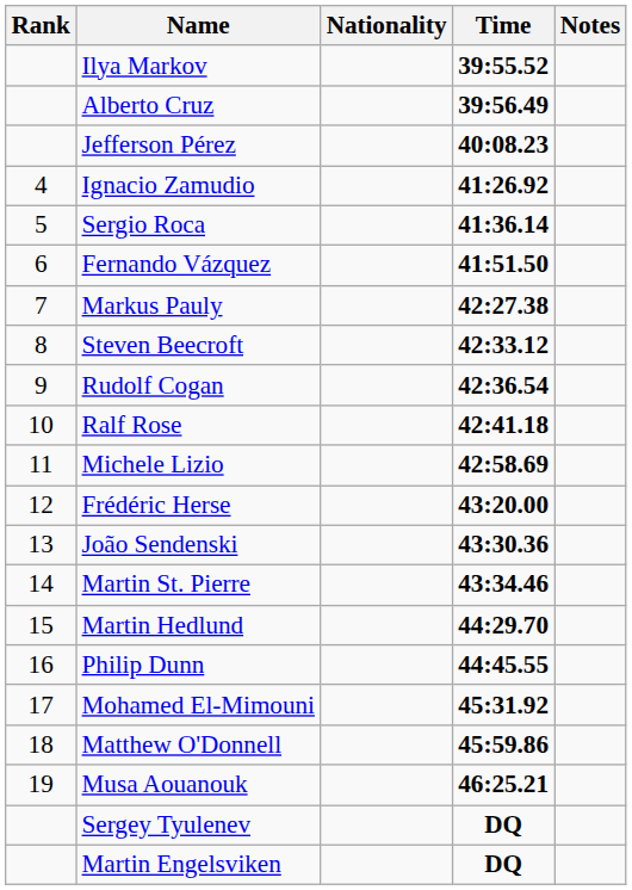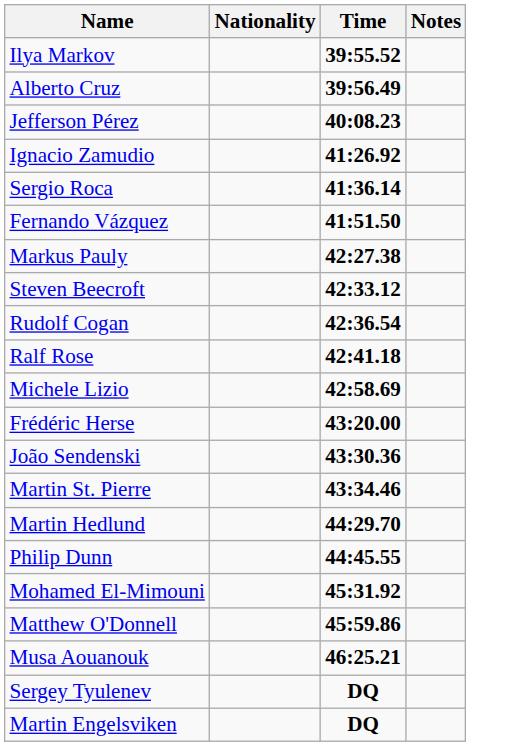- column: Rank | 4 | 5 | 6 | 7 | 8 | 9 | 10 | 11 | 12 | 13 | 14 | 15 | 16 | 17 | 18 | 19
